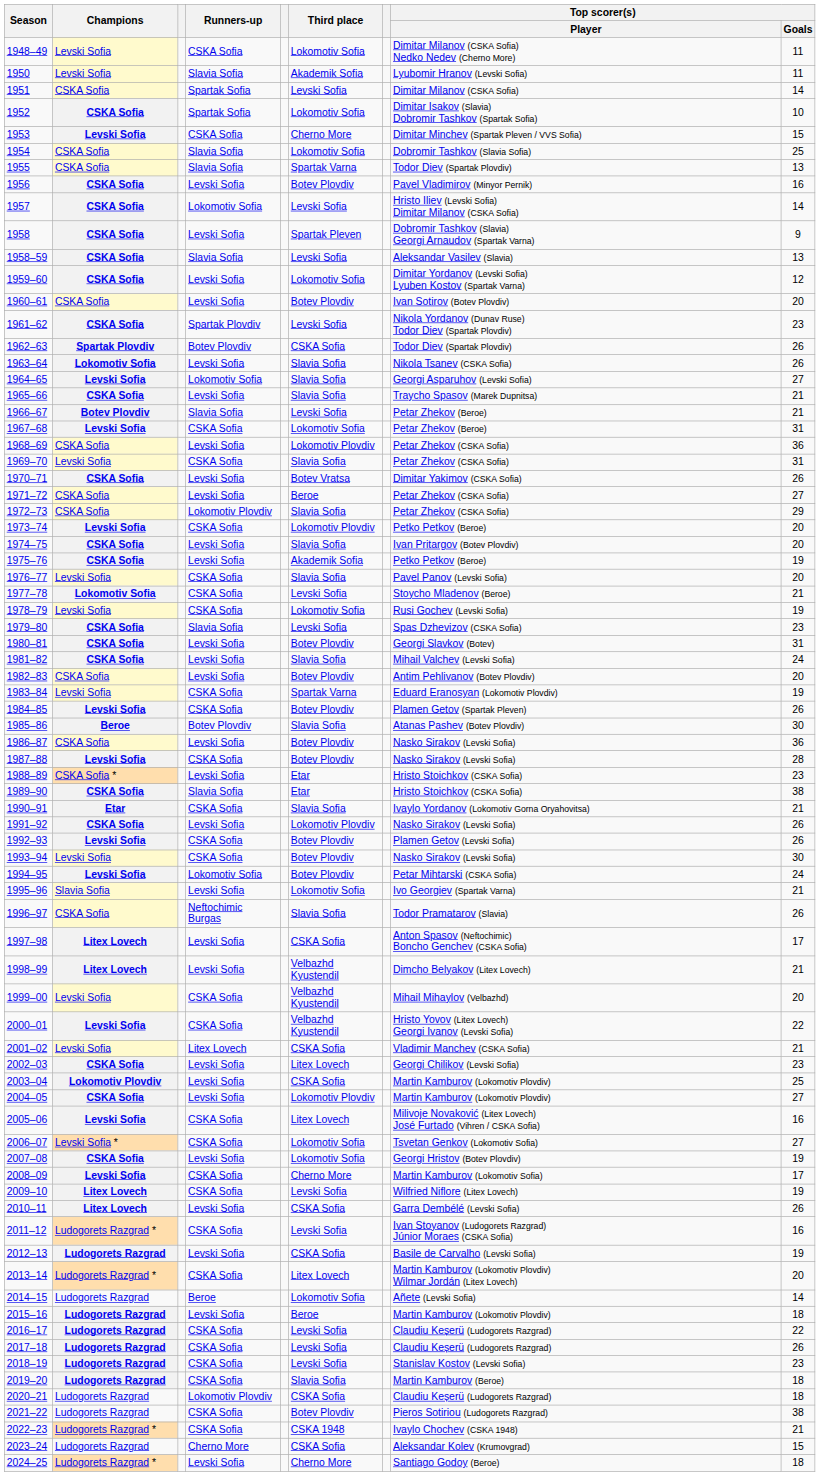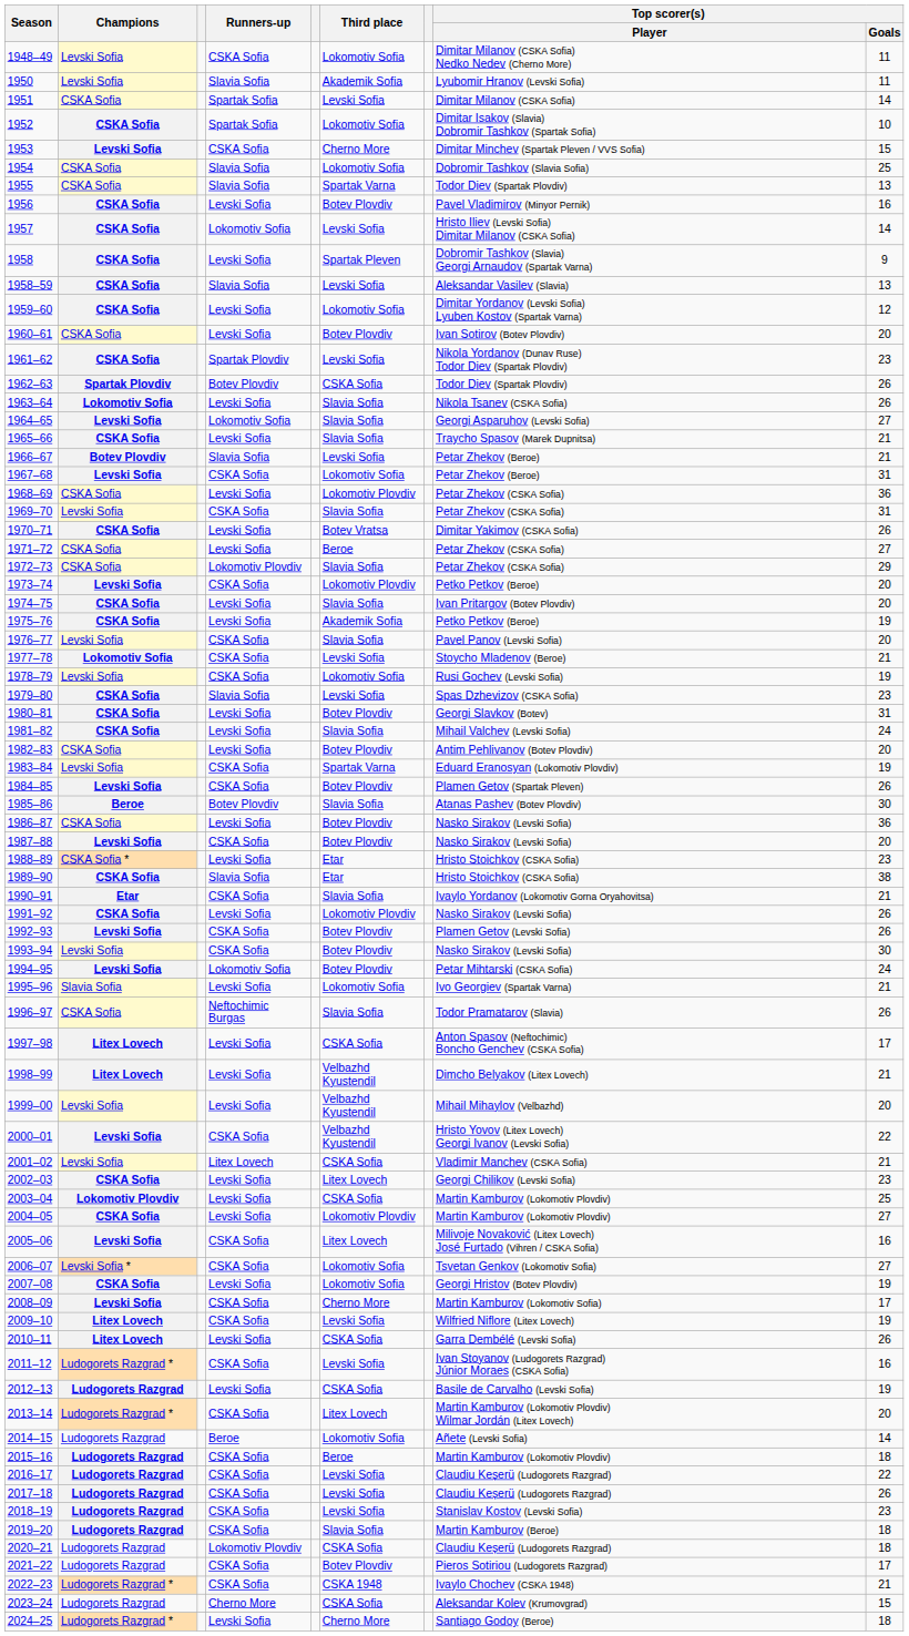1987–88 | Top scorer(s) / Goals: 28 -> 20
1999–00 | Runners-up: CSKA Sofia -> Levski Sofia
2015–16 | Runners-up: Levski Sofia -> CSKA Sofia
2021–22 | Top scorer(s) / Goals: 38 -> 17
